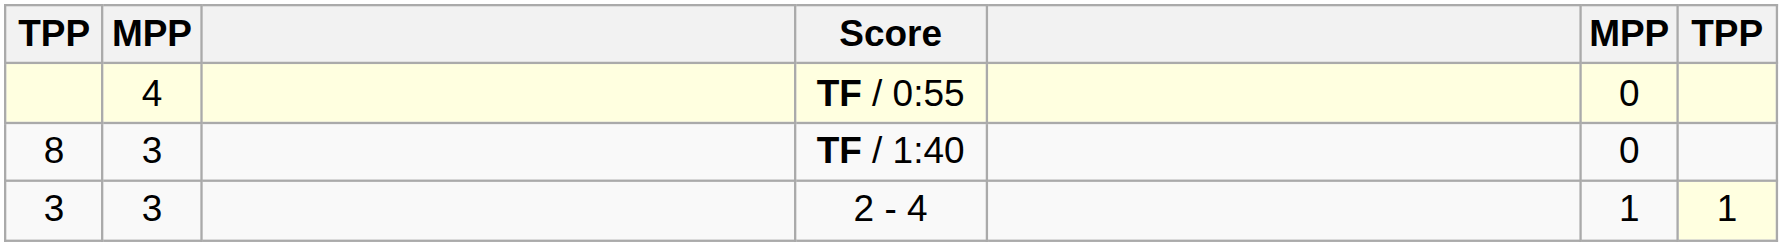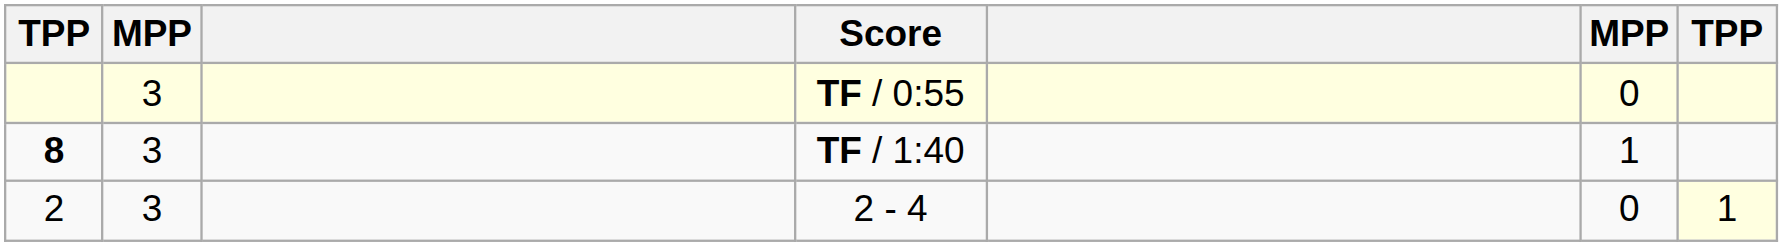TF / 0:55 | column 2: 4 -> 3
TF / 1:40 | column 1: normal -> bold
TF / 1:40 | column 6: 0 -> 1
2 - 4 | column 1: 3 -> 2
2 - 4 | column 6: 1 -> 0
